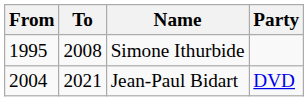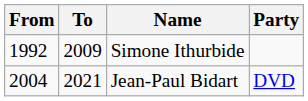Simone Ithurbide | From: 1995 -> 1992
Simone Ithurbide | To: 2008 -> 2009
